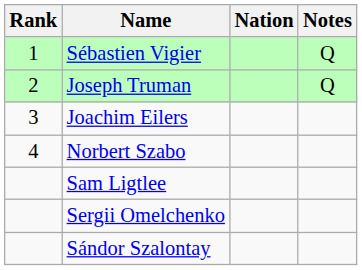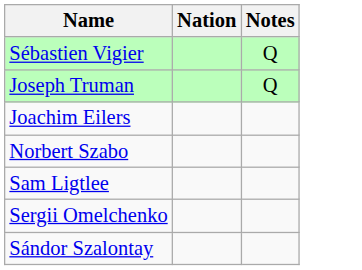- column: Rank | 1 | 2 | 3 | 4
